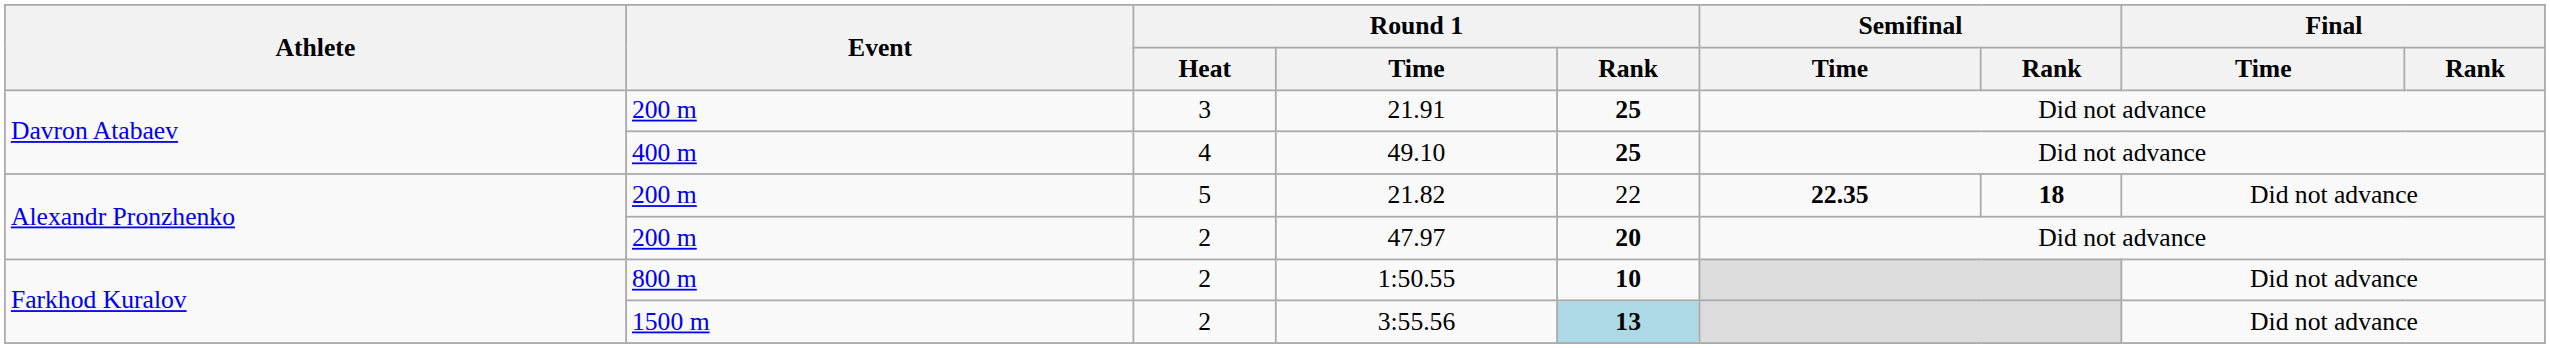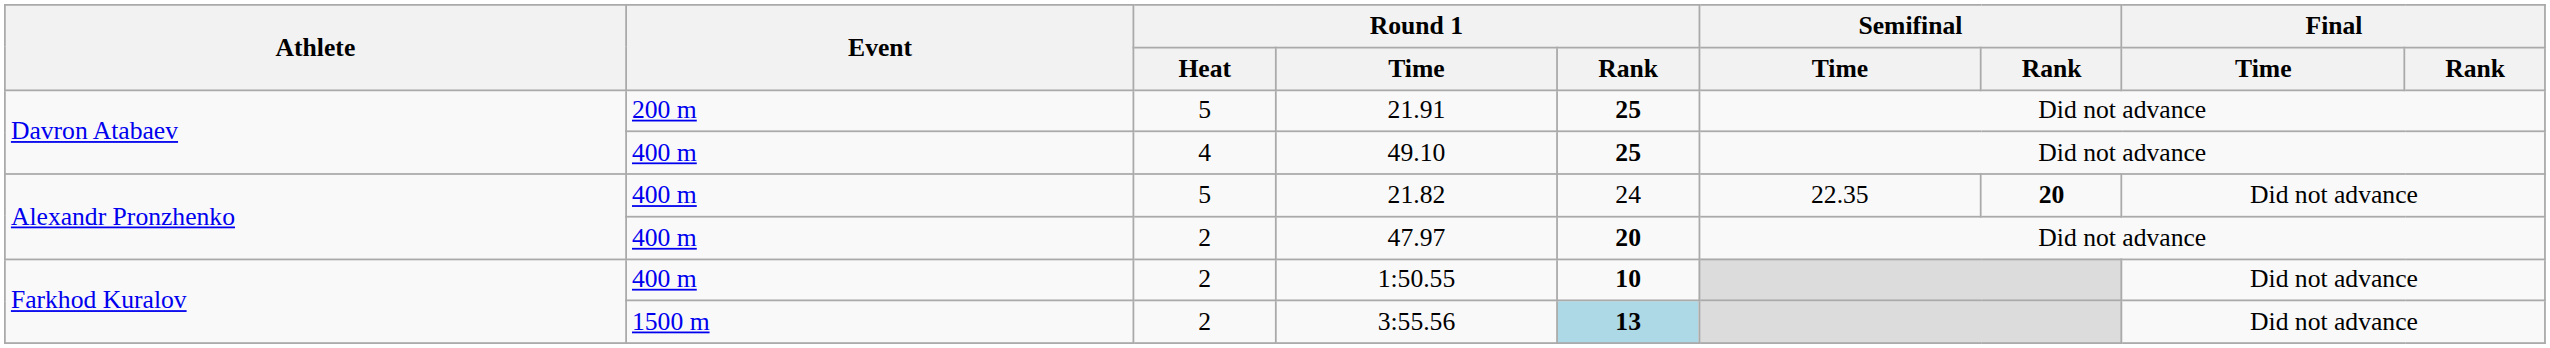21.91 | Round 1 / Heat: 3 -> 5
21.82 | Event: 200 m -> 400 m
21.82 | Round 1 / Rank: 22 -> 24
21.82 | Semifinal / Time: bold -> normal
21.82 | Semifinal / Rank: 18 -> 20
47.97 | Event: 200 m -> 400 m
1:50.55 | Event: 800 m -> 400 m
